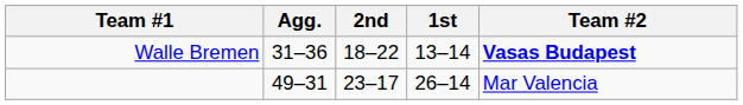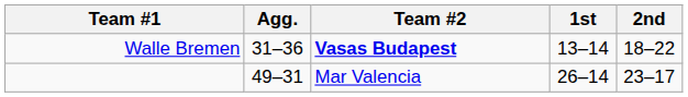columns swapped: Team #2 <-> 2nd
